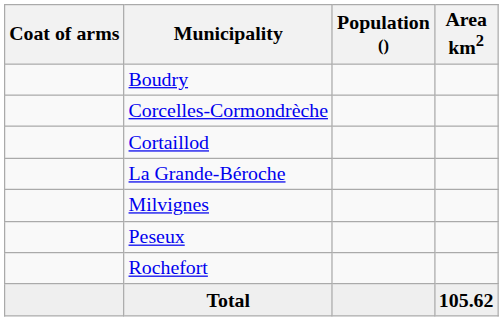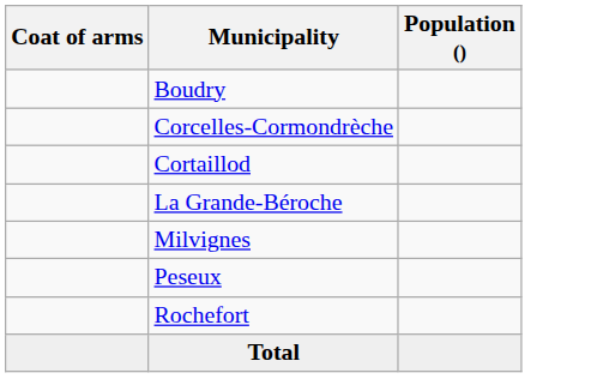- column: Area km2 | 105.62
